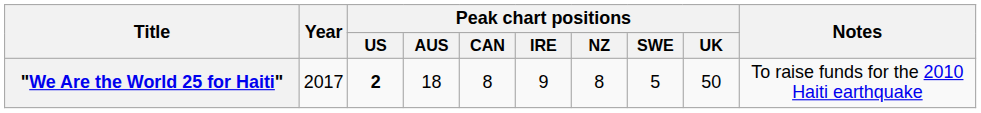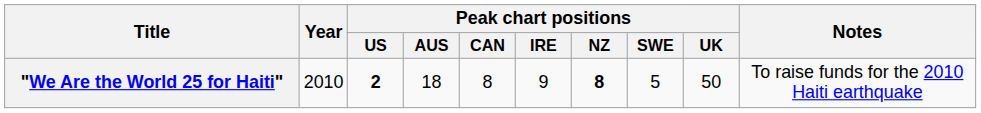"We Are the World 25 for Haiti" | Year: 2017 -> 2010
"We Are the World 25 for Haiti" | Peak chart positions / NZ: normal -> bold
